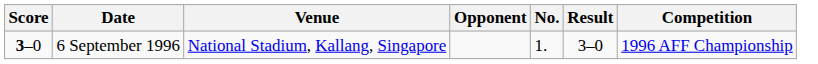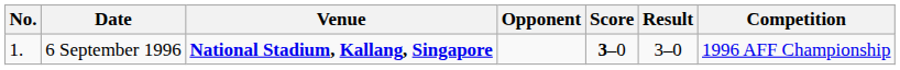columns swapped: No. <-> Score
6 September 1996 | Venue: normal -> bold
